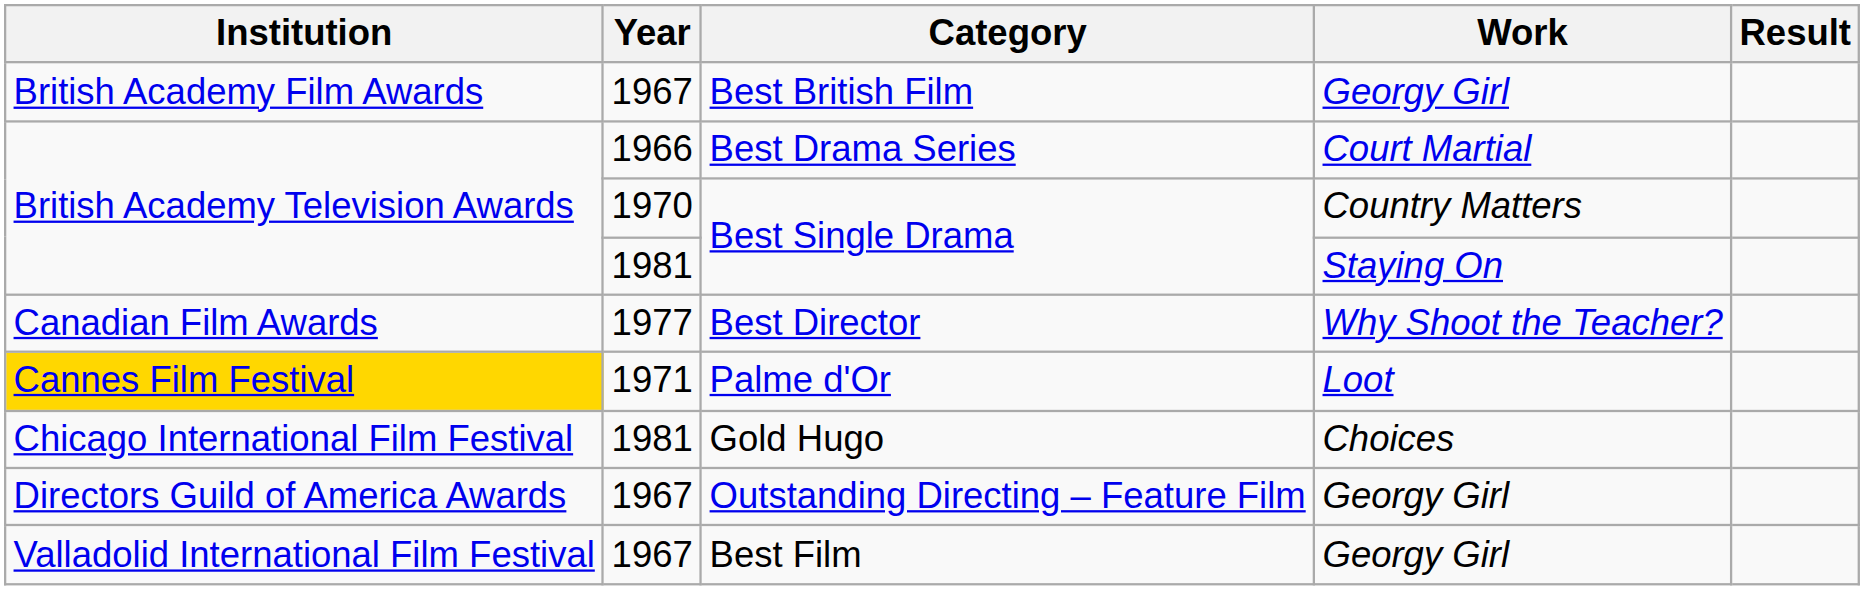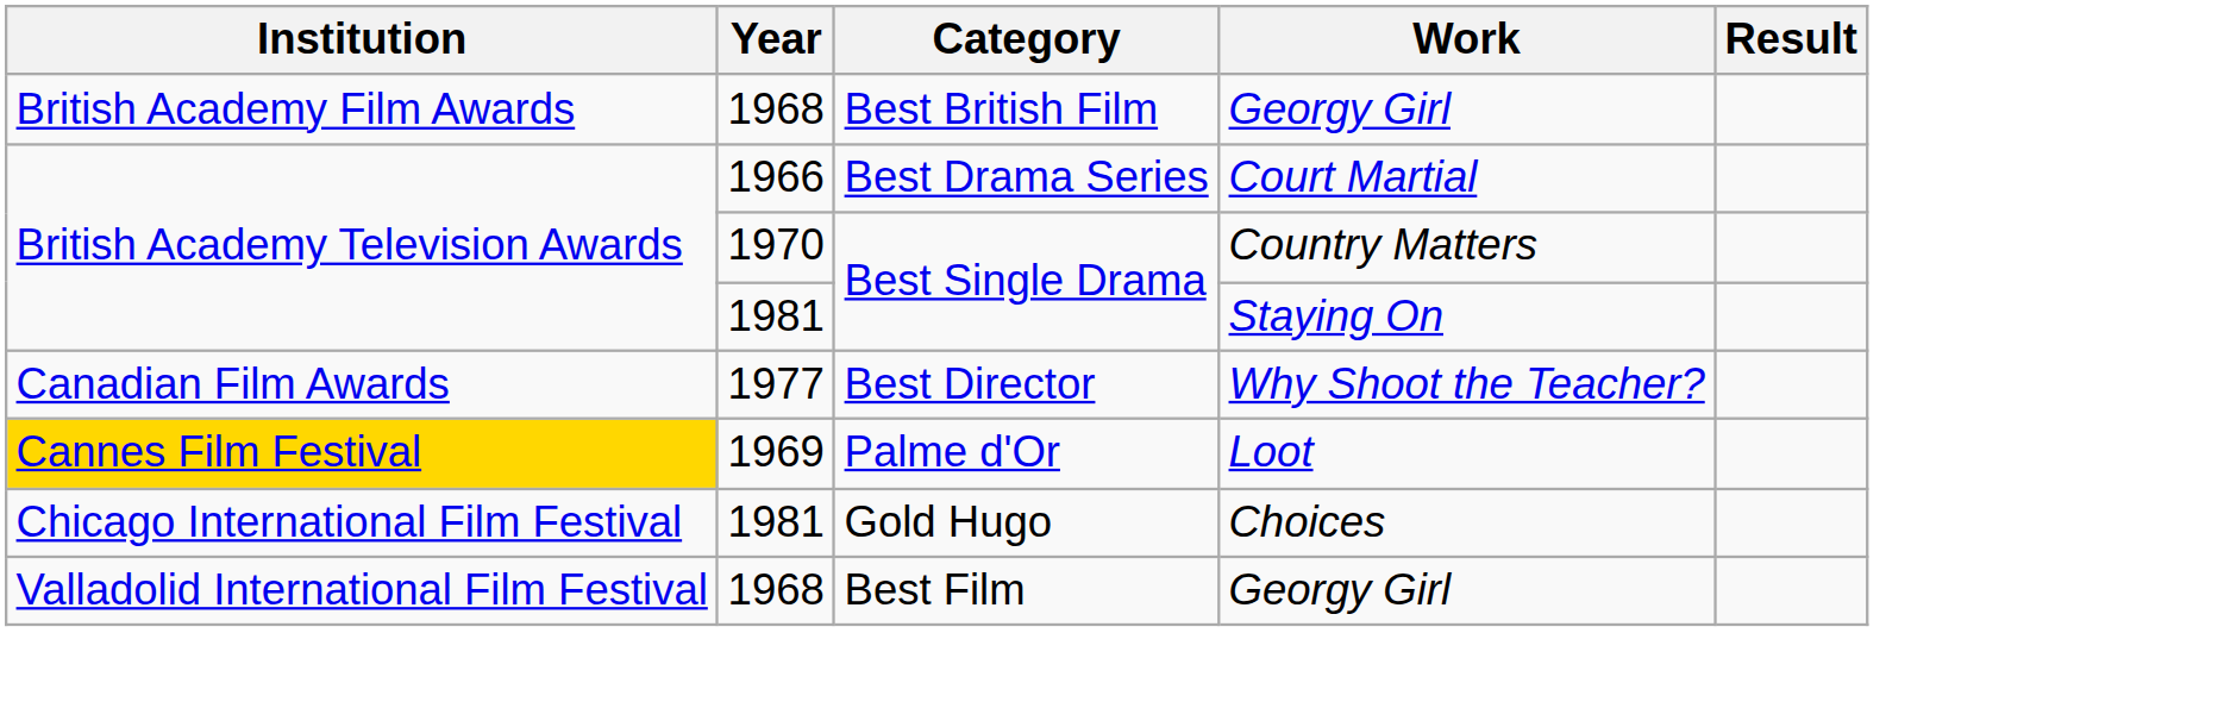Best British Film | Year: 1967 -> 1968
Palme d'Or | Year: 1971 -> 1969
- row: Directors Guild of America Awards | 1967 | Outstanding Directing – Feature Film | Georgy Girl
Best Film | Year: 1967 -> 1968
